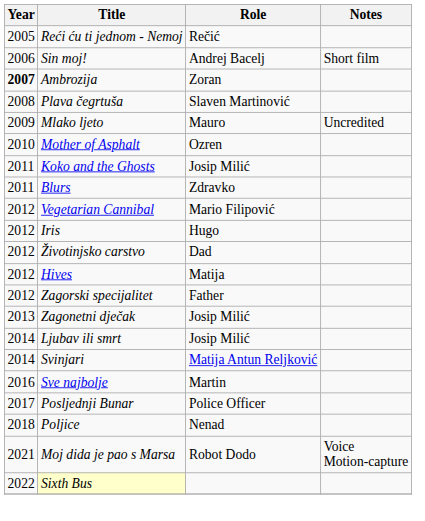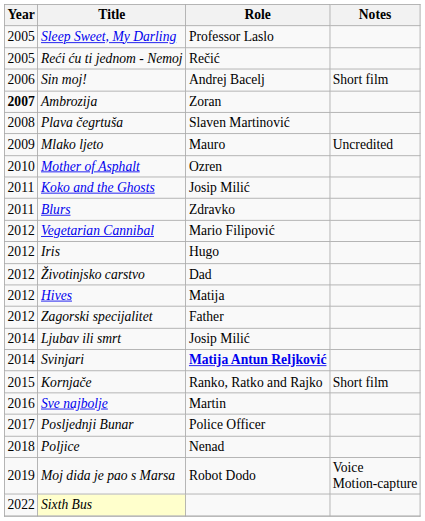+ row: 2005 | Sleep Sweet, My Darling | Professor Laslo
- row: 2013 | Zagonetni dječak | Josip Milić
Svinjari | Role: normal -> bold
+ row: 2015 | Kornjače | Ranko, Ratko and Rajko | Short film
Moj dida je pao s Marsa | Year: 2021 -> 2019
